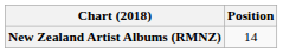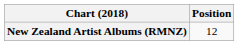New Zealand Artist Albums (RMNZ) | Position: 14 -> 12
